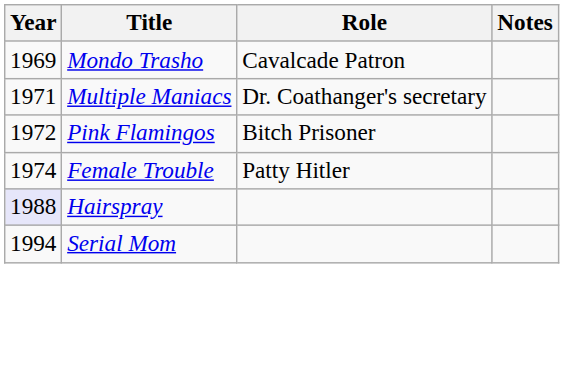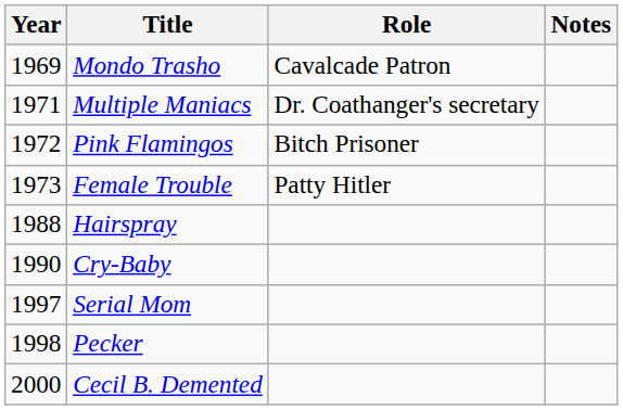Female Trouble | Year: 1974 -> 1973
Hairspray | Year: lavender background -> no background
+ row: 1990 | Cry-Baby
Serial Mom | Year: 1994 -> 1997
+ row: 1998 | Pecker
+ row: 2000 | Cecil B. Demented
